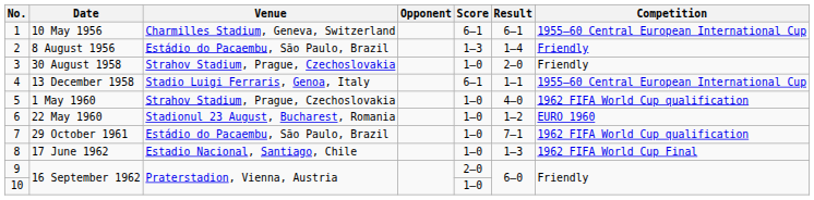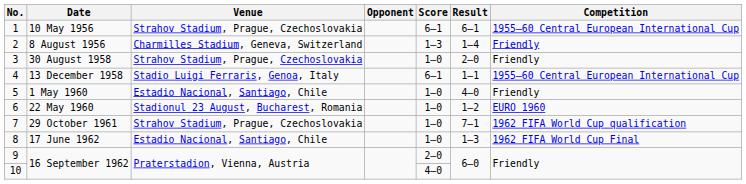10 May 1956 | Venue: Charmilles Stadium, Geneva, Switzerland -> Strahov Stadium, Prague, Czechoslovakia
8 August 1956 | Venue: Estádio do Pacaembu, São Paulo, Brazil -> Charmilles Stadium, Geneva, Switzerland
1 May 1960 | Venue: Strahov Stadium, Prague, Czechoslovakia -> Estadio Nacional, Santiago, Chile
1 May 1960 | Competition: 1962 FIFA World Cup qualification -> Friendly
29 October 1961 | Venue: Estádio do Pacaembu, São Paulo, Brazil -> Strahov Stadium, Prague, Czechoslovakia
10 / 16 September 1962 | Score: 1–0 -> 4–0
